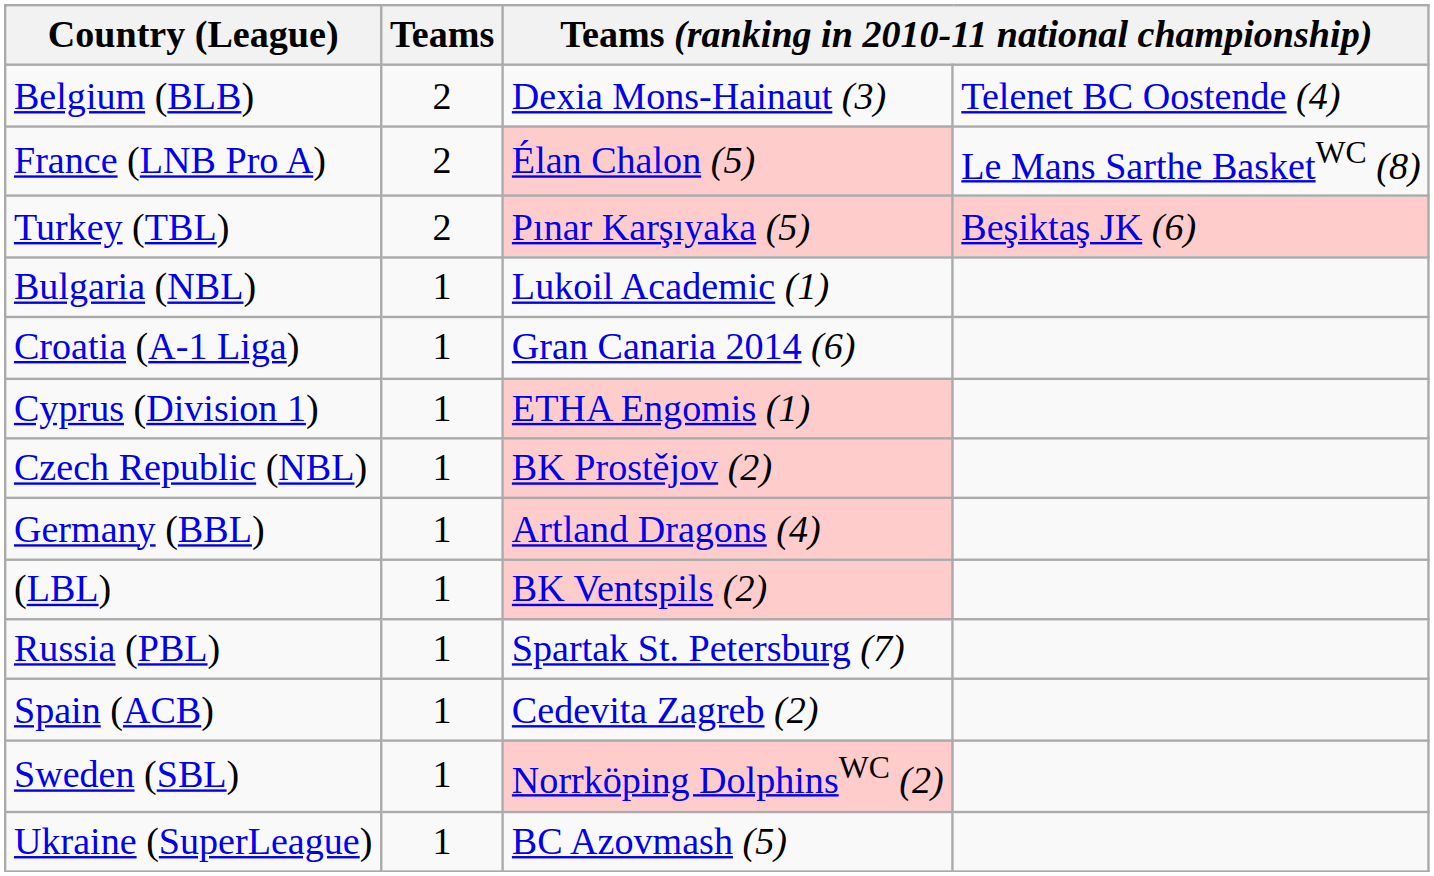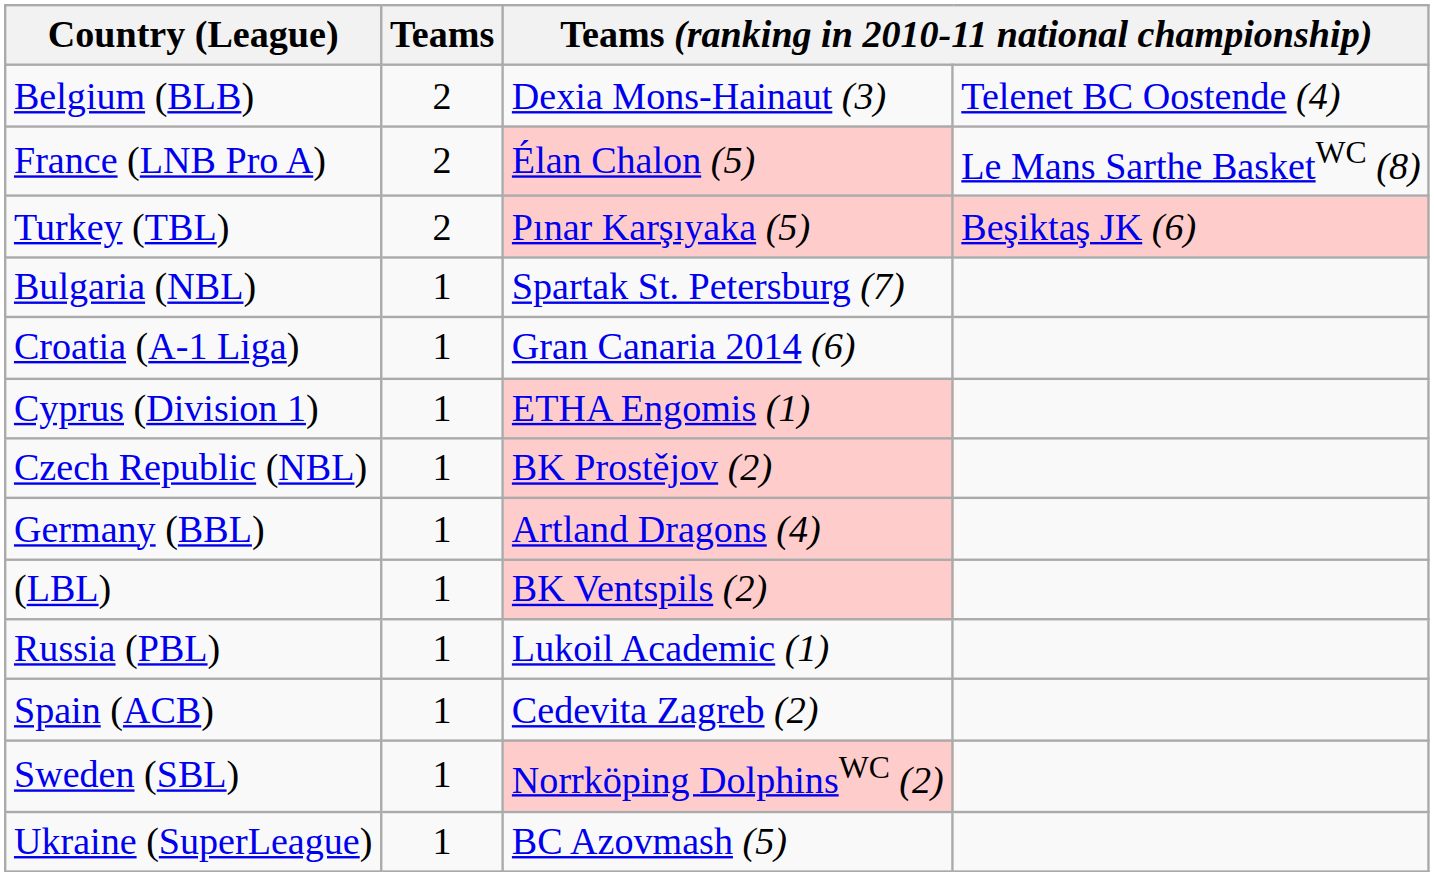Bulgaria (NBL) | column 3: Lukoil Academic (1) -> Spartak St. Petersburg (7)
Russia (PBL) | column 3: Spartak St. Petersburg (7) -> Lukoil Academic (1)
